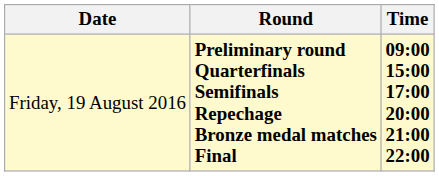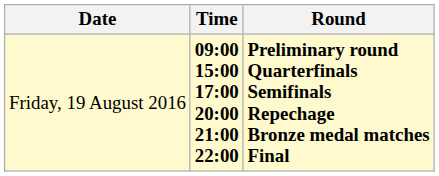columns swapped: Time <-> Round
